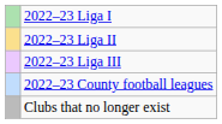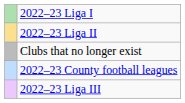rows swapped: 2022–23 Liga III <-> Clubs that no longer exist
